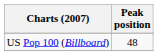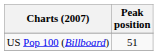US Pop 100 (Billboard) | Peak position: 48 -> 51
